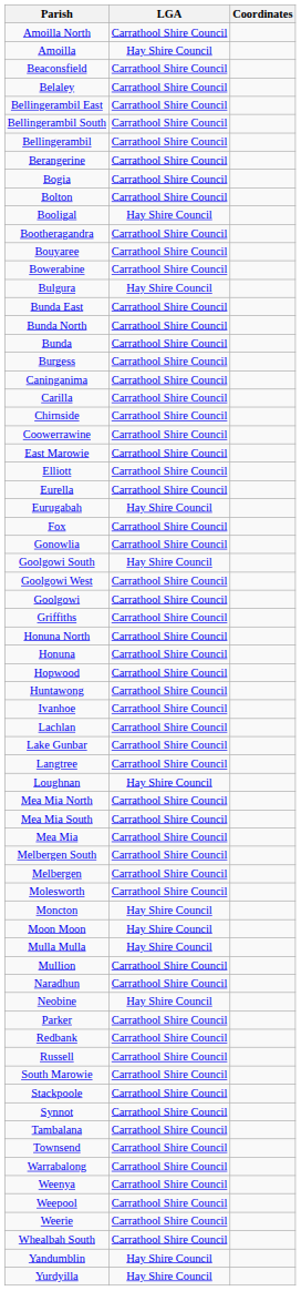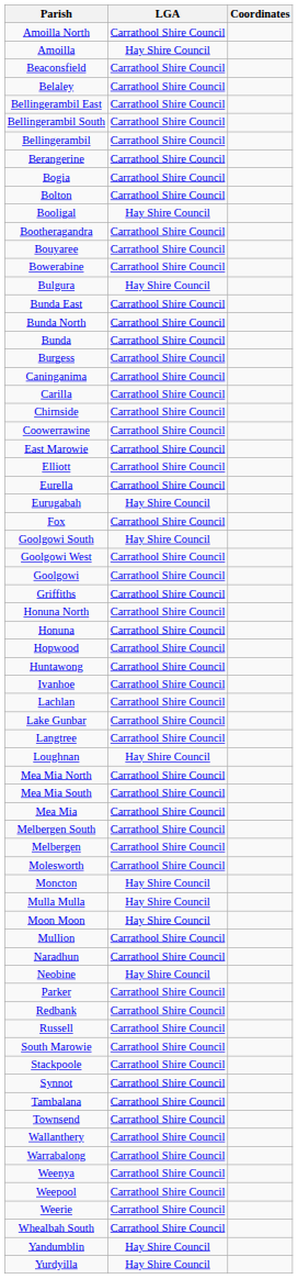- row: Gonowlia | Carrathool Shire Council
rows swapped: Moon Moon <-> Mulla Mulla
+ row: Wallanthery | Carrathool Shire Council
